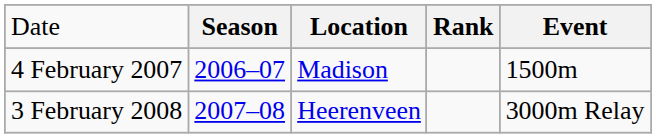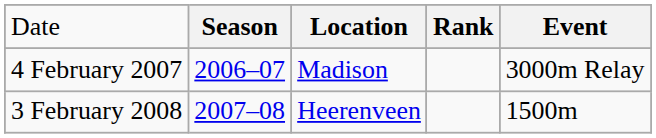4 February 2007 | column 5: 1500m -> 3000m Relay
3 February 2008 | column 5: 3000m Relay -> 1500m
